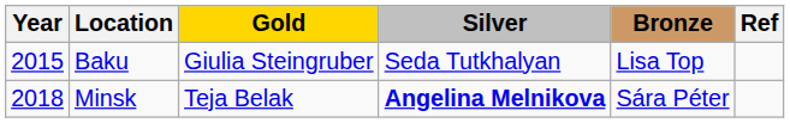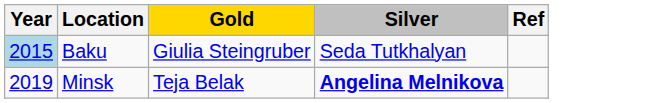- column: Bronze | Lisa Top | Sára Péter
Baku | Year: no background -> lightblue background
Minsk | Year: 2018 -> 2019
